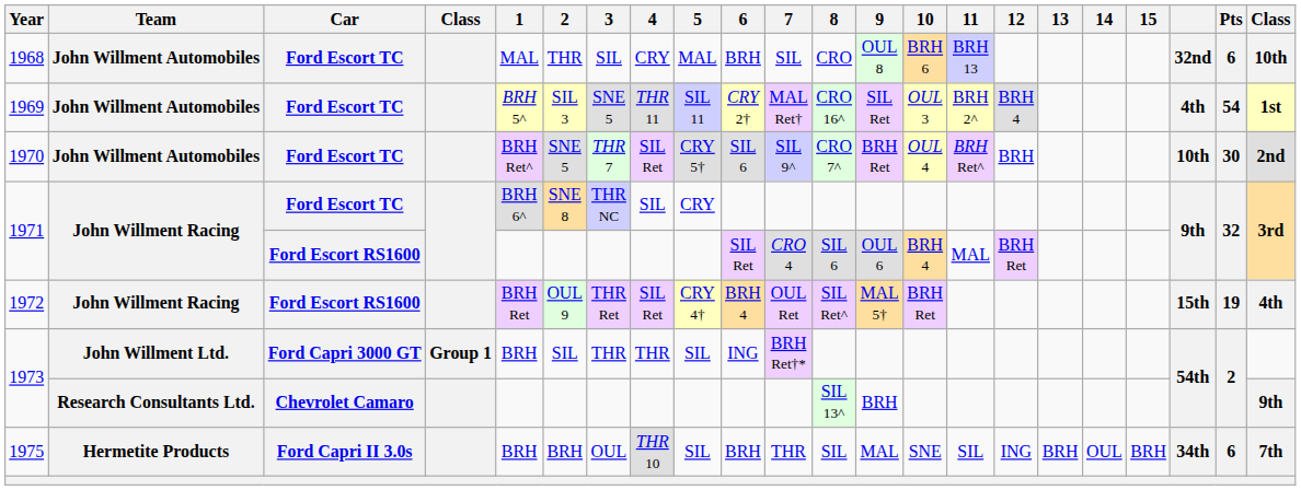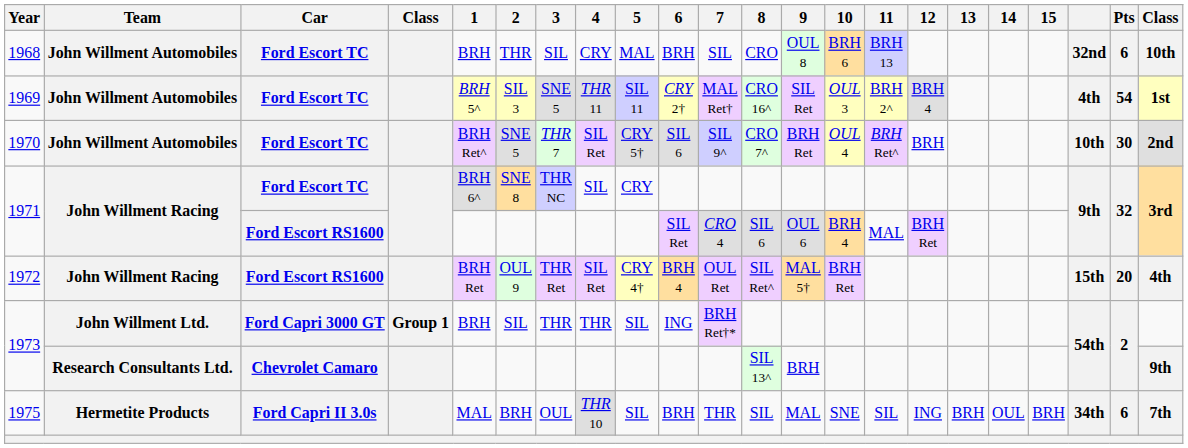1968 | 1: MAL -> BRH
1972 | Pts: 19 -> 20
1975 | 1: BRH -> MAL
